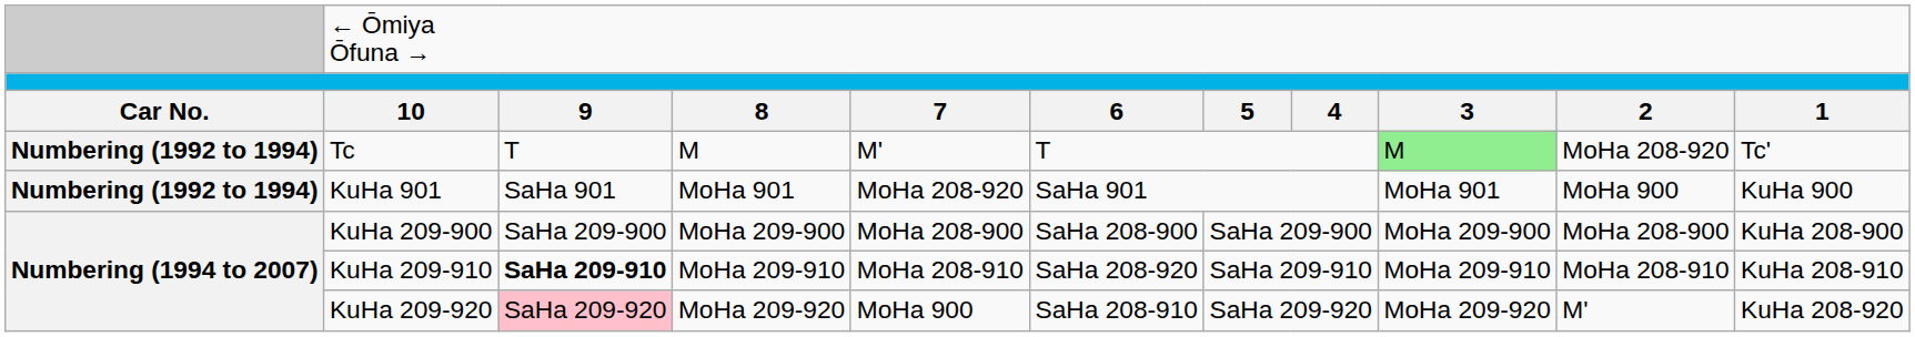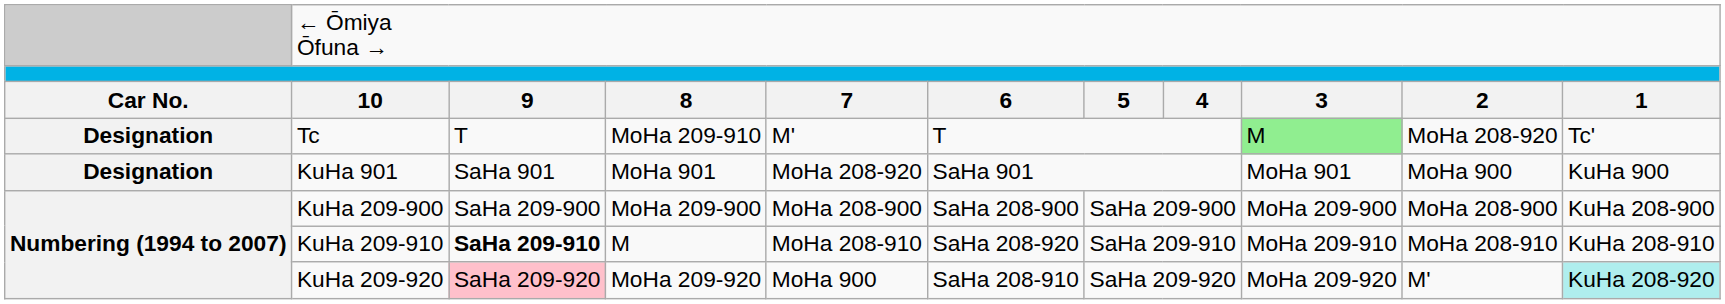Tc | column 1: Numbering (1992 to 1994) -> Designation
Tc | column 4: M -> MoHa 209-910
KuHa 901 | column 1: Numbering (1992 to 1994) -> Designation
KuHa 209-910 | column 4: MoHa 209-910 -> M
KuHa 209-920 | column 11: no background -> paleturquoise background
